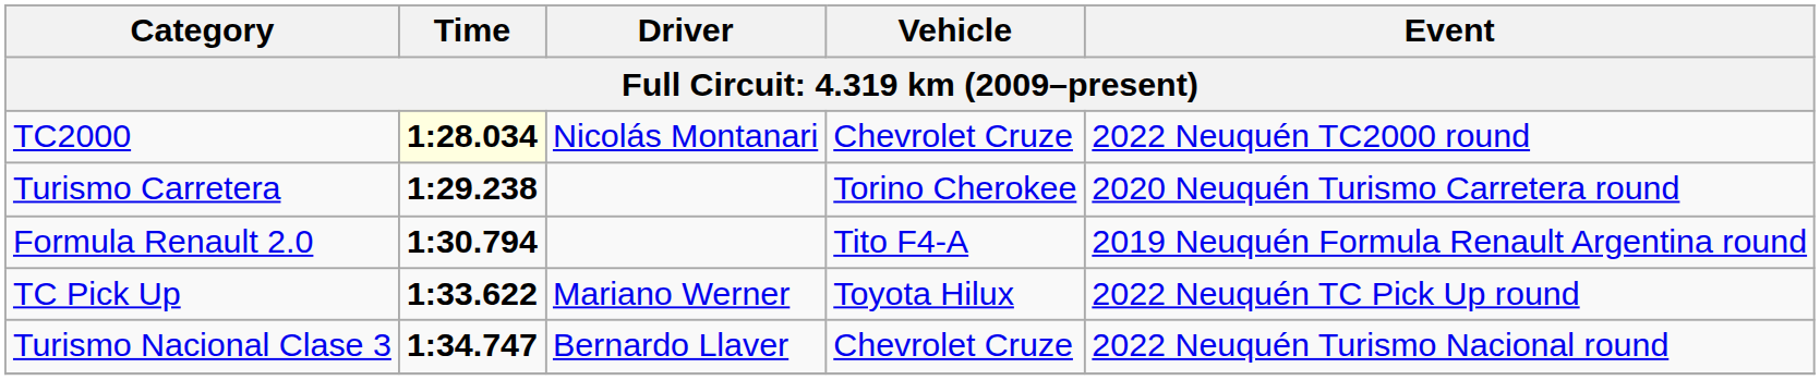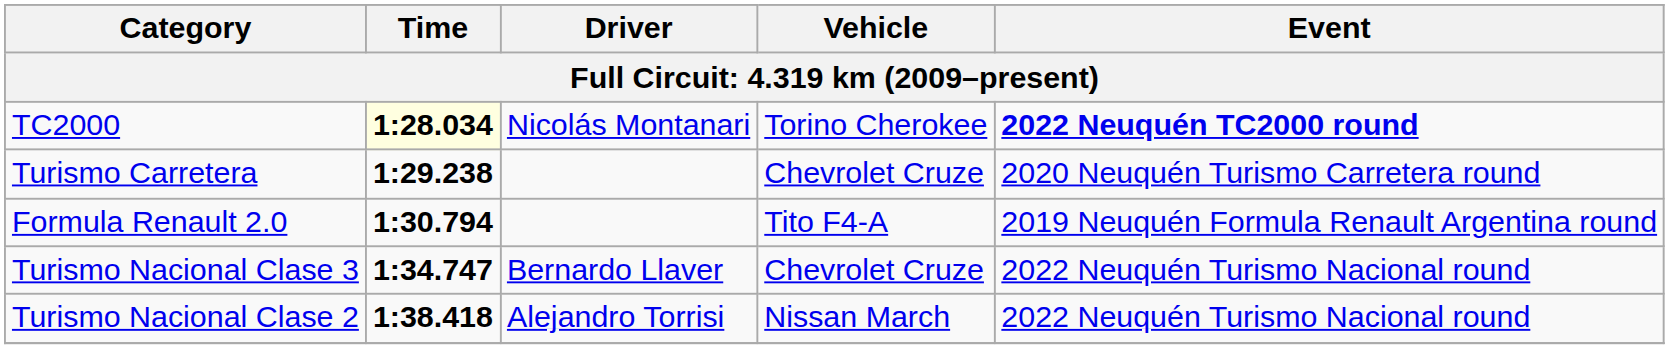TC2000 | Vehicle: Chevrolet Cruze -> Torino Cherokee
TC2000 | Event: normal -> bold
Turismo Carretera | Vehicle: Torino Cherokee -> Chevrolet Cruze
- row: TC Pick Up | 1:33.622 | Mariano Werner | Toyota Hilux | 2022 Neuquén TC Pick Up round
+ row: Turismo Nacional Clase 2 | 1:38.418 | Alejandro Torrisi | Nissan March | 2022 Neuquén Turismo Nacional round
